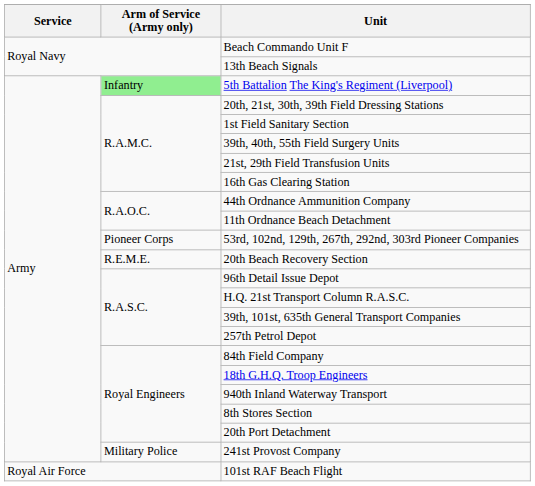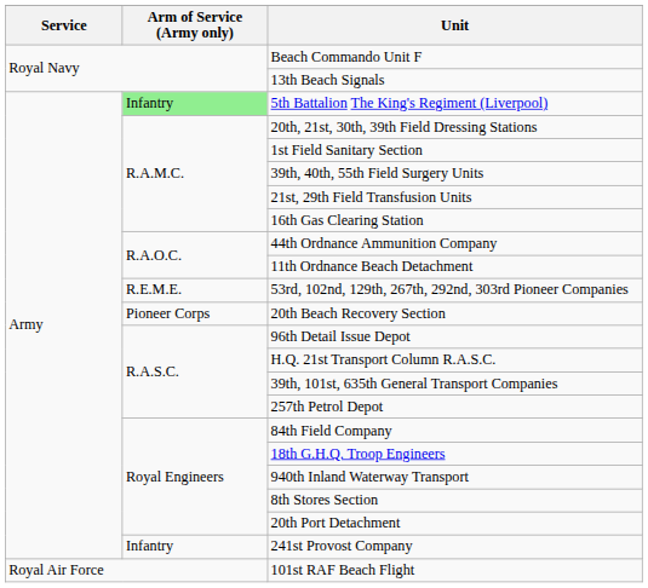53rd, 102nd, 129th, 267th, 292nd, 303rd Pioneer Companies | Arm of Service (Army only): Pioneer Corps -> R.E.M.E.
20th Beach Recovery Section | Arm of Service (Army only): R.E.M.E. -> Pioneer Corps
241st Provost Company | Arm of Service (Army only): Military Police -> Infantry
